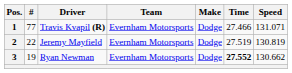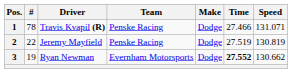1 | #: 77 -> 78
1 | Team: Evernham Motorsports -> Penske Racing
2 | Team: Evernham Motorsports -> Penske Racing
